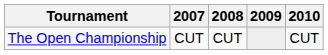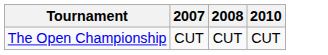- column: 2009
